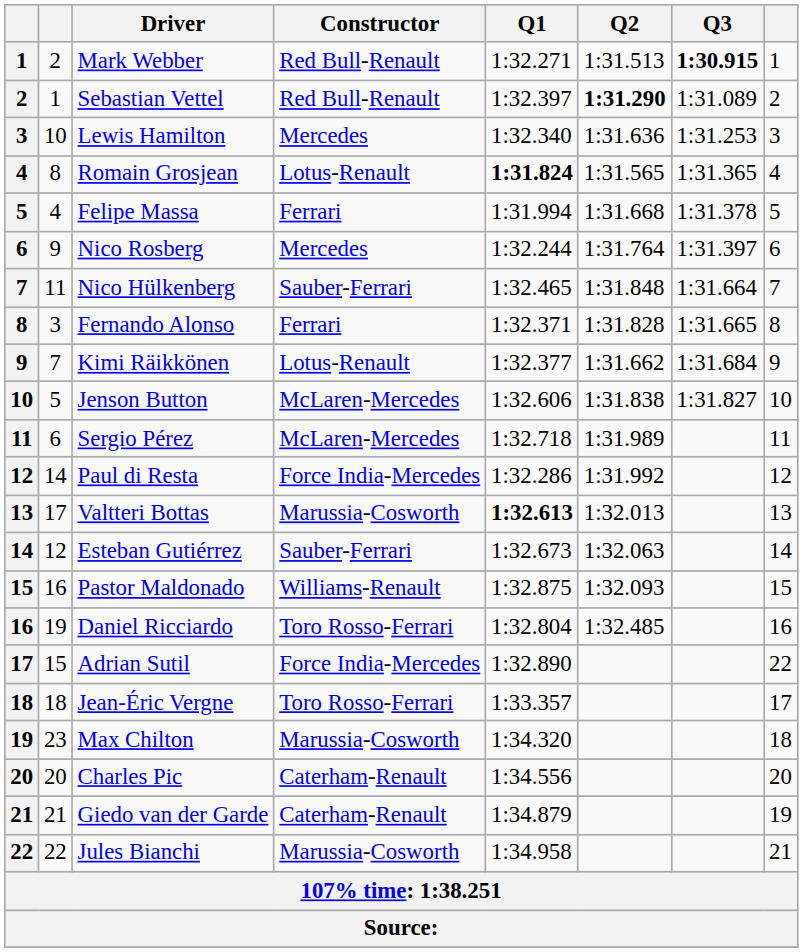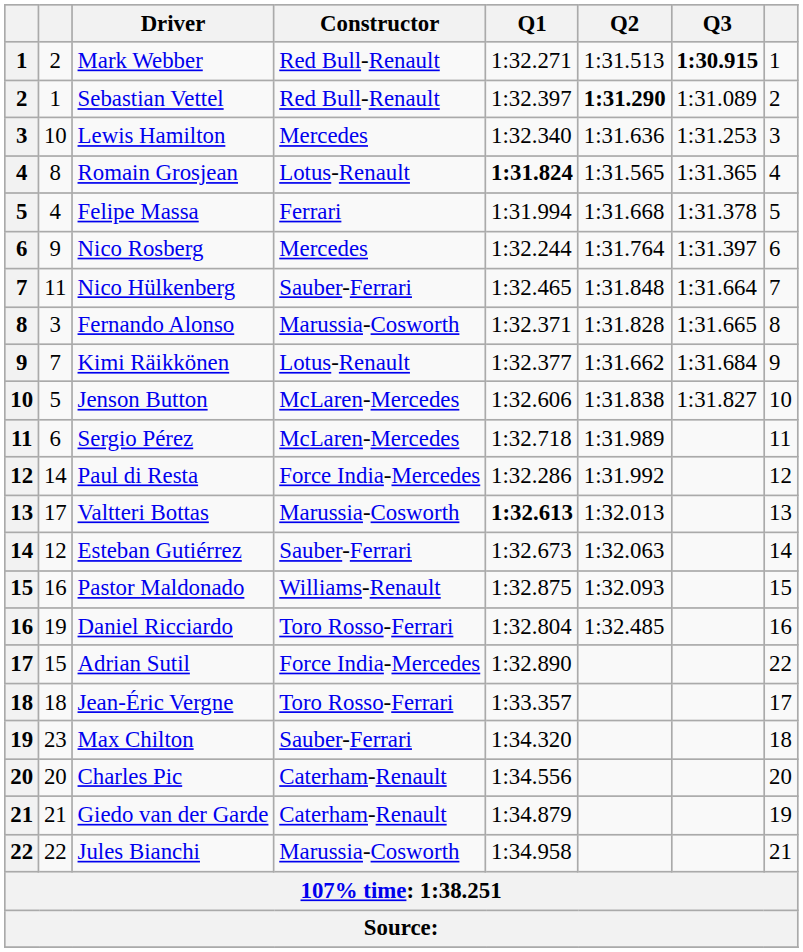Fernando Alonso | Constructor: Ferrari -> Marussia-Cosworth
Max Chilton | Constructor: Marussia-Cosworth -> Sauber-Ferrari
